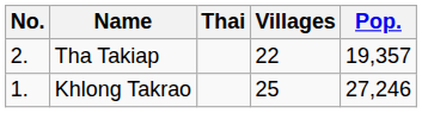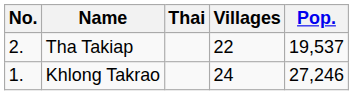Tha Takiap | Pop.: 19,357 -> 19,537
Khlong Takrao | Villages: 25 -> 24
